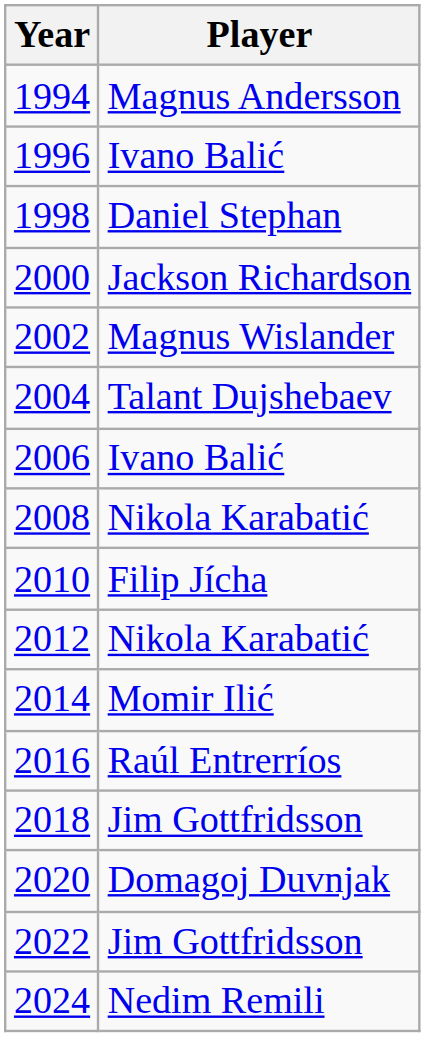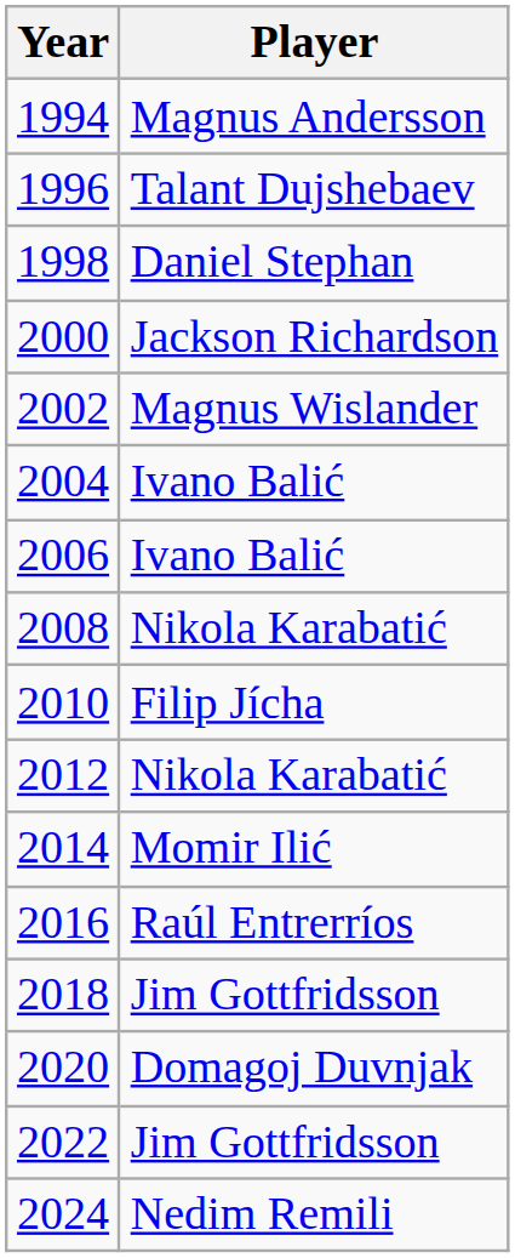1996 | Player: Ivano Balić -> Talant Dujshebaev
2004 | Player: Talant Dujshebaev -> Ivano Balić
